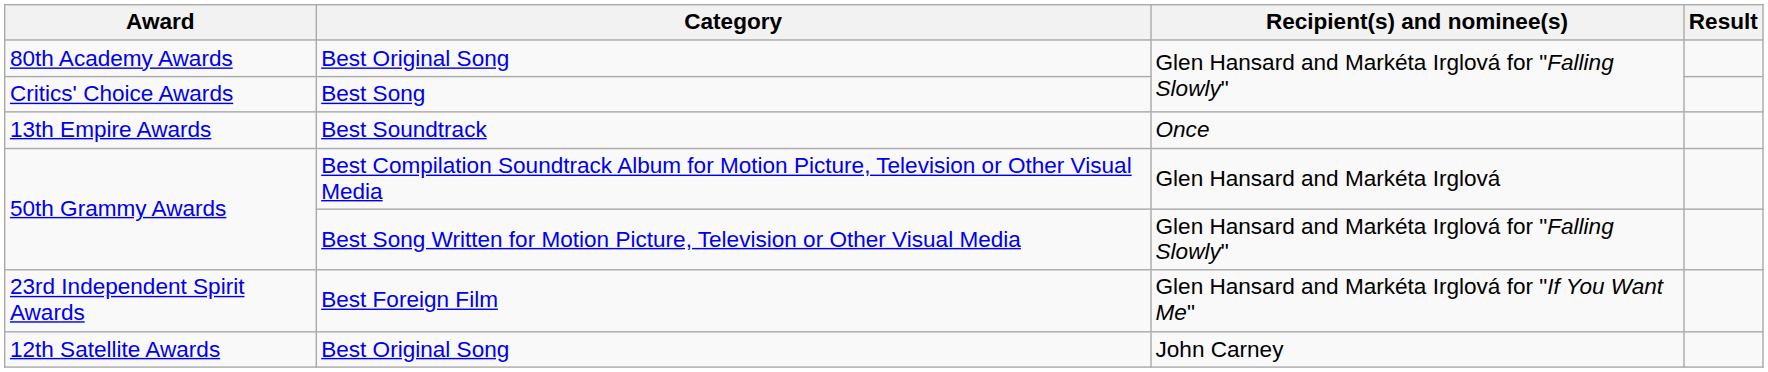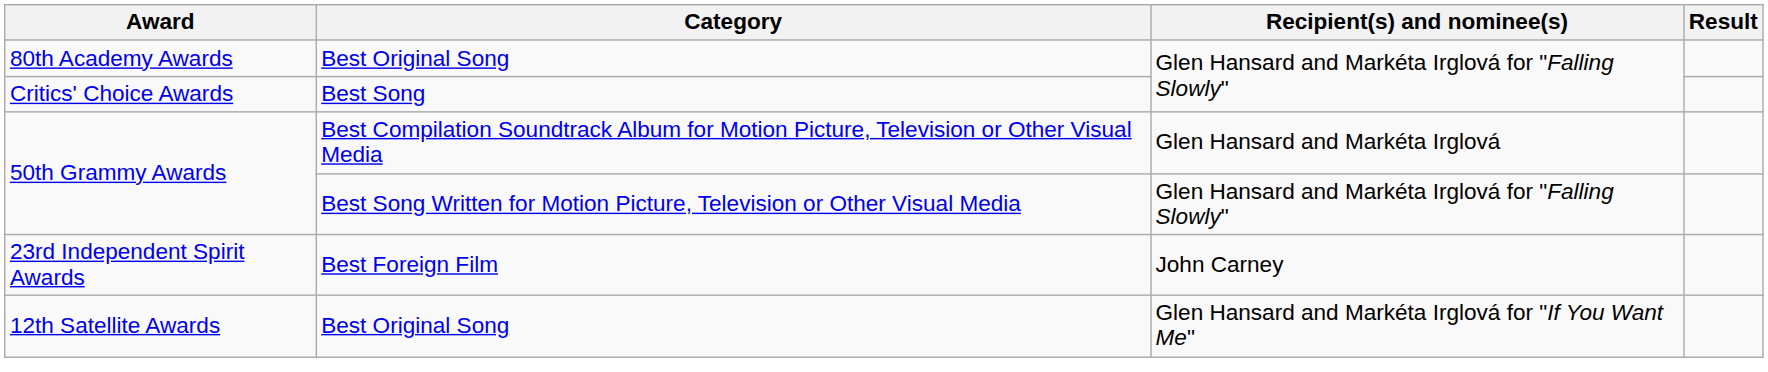- row: 13th Empire Awards | Best Soundtrack | Once
23rd Independent Spirit Awards | Recipient(s) and nominee(s): Glen Hansard and Markéta Irglová for "If You Want Me" -> John Carney
12th Satellite Awards | Recipient(s) and nominee(s): John Carney -> Glen Hansard and Markéta Irglová for "If You Want Me"
